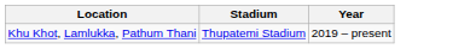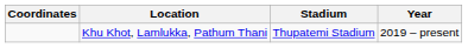+ column: Coordinates
